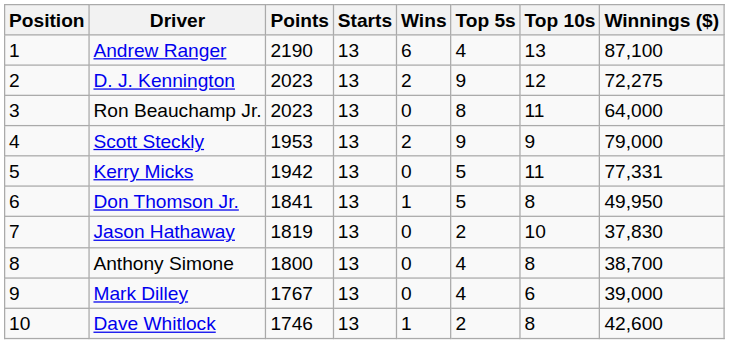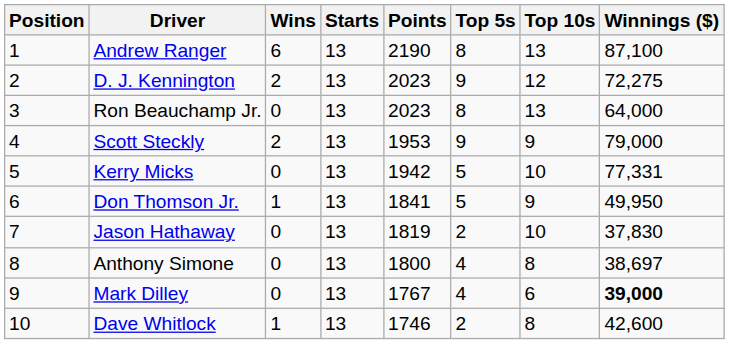columns swapped: Points <-> Wins
Andrew Ranger | Top 5s: 4 -> 8
Ron Beauchamp Jr. | Top 10s: 11 -> 13
Kerry Micks | Top 10s: 11 -> 10
Don Thomson Jr. | Top 10s: 8 -> 9
Anthony Simone | Winnings ($): 38,700 -> 38,697
Mark Dilley | Winnings ($): normal -> bold
